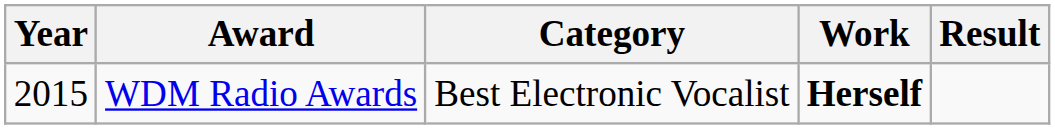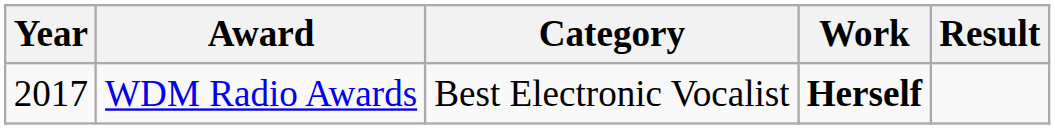WDM Radio Awards | Year: 2015 -> 2017
